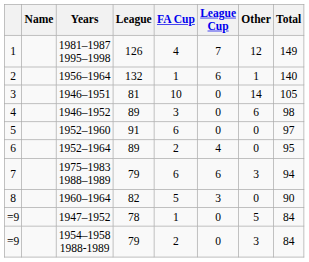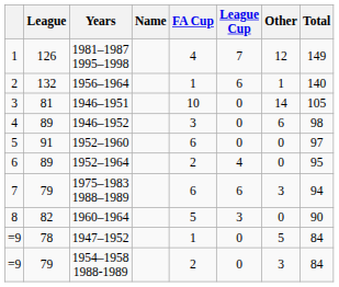columns swapped: Name <-> League
